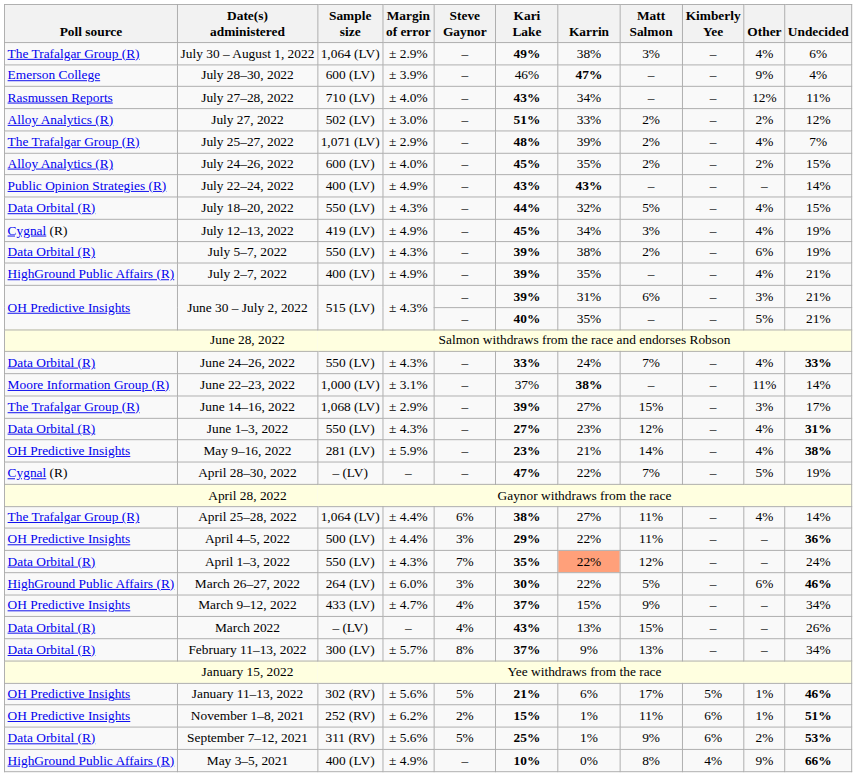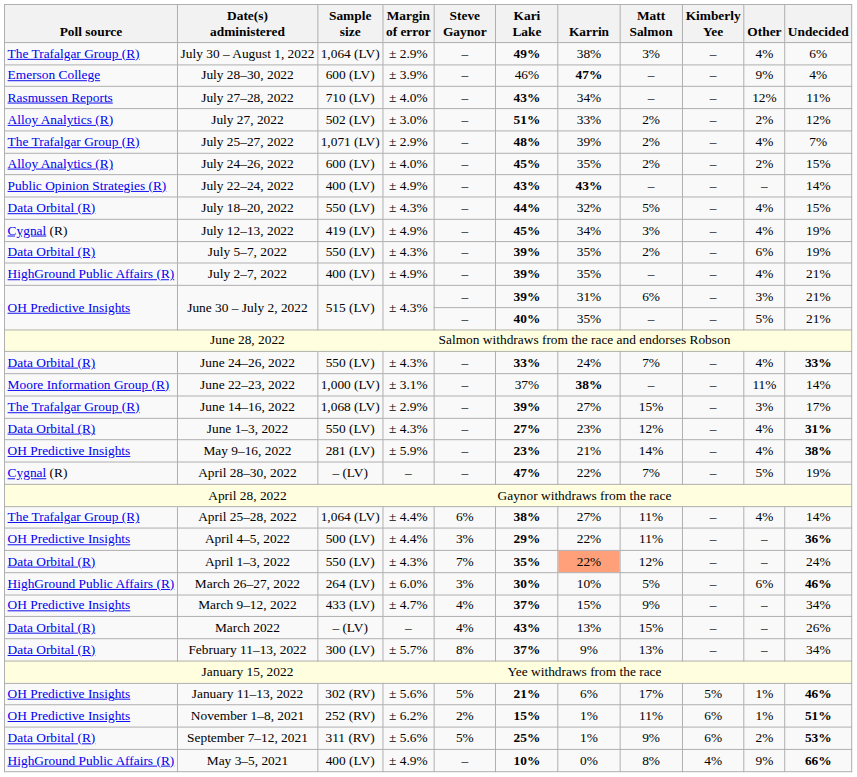July 5–7, 2022 | Karrin: 38% -> 35%
March 26–27, 2022 | Karrin: 22% -> 10%
